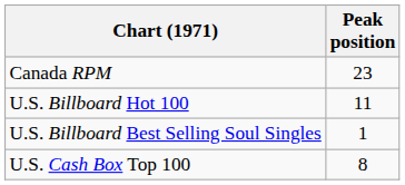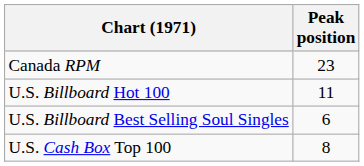U.S. Billboard Best Selling Soul Singles | Peak position: 1 -> 6
